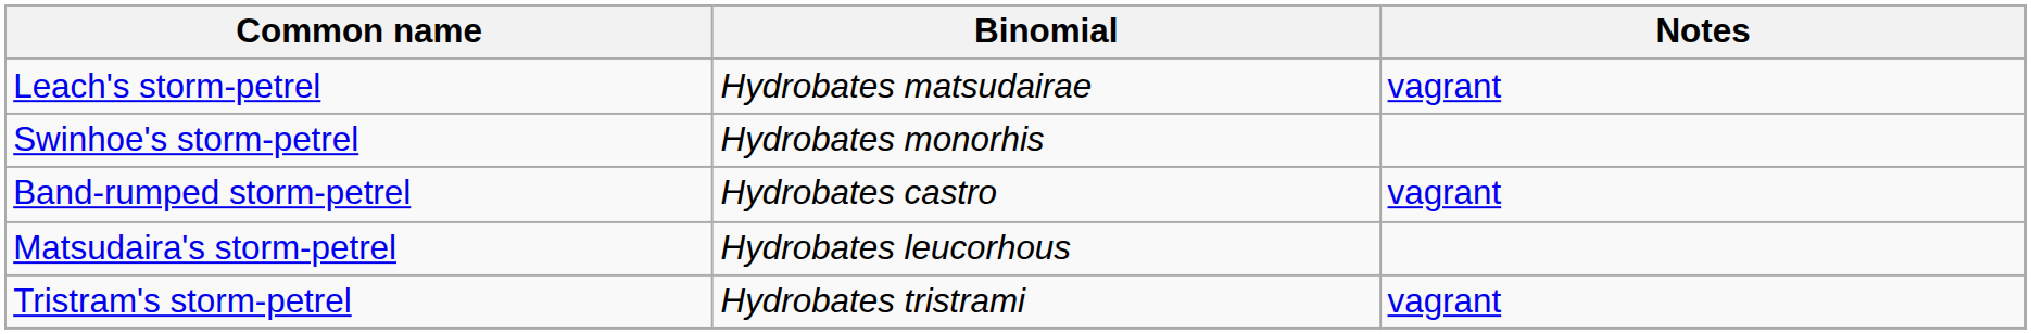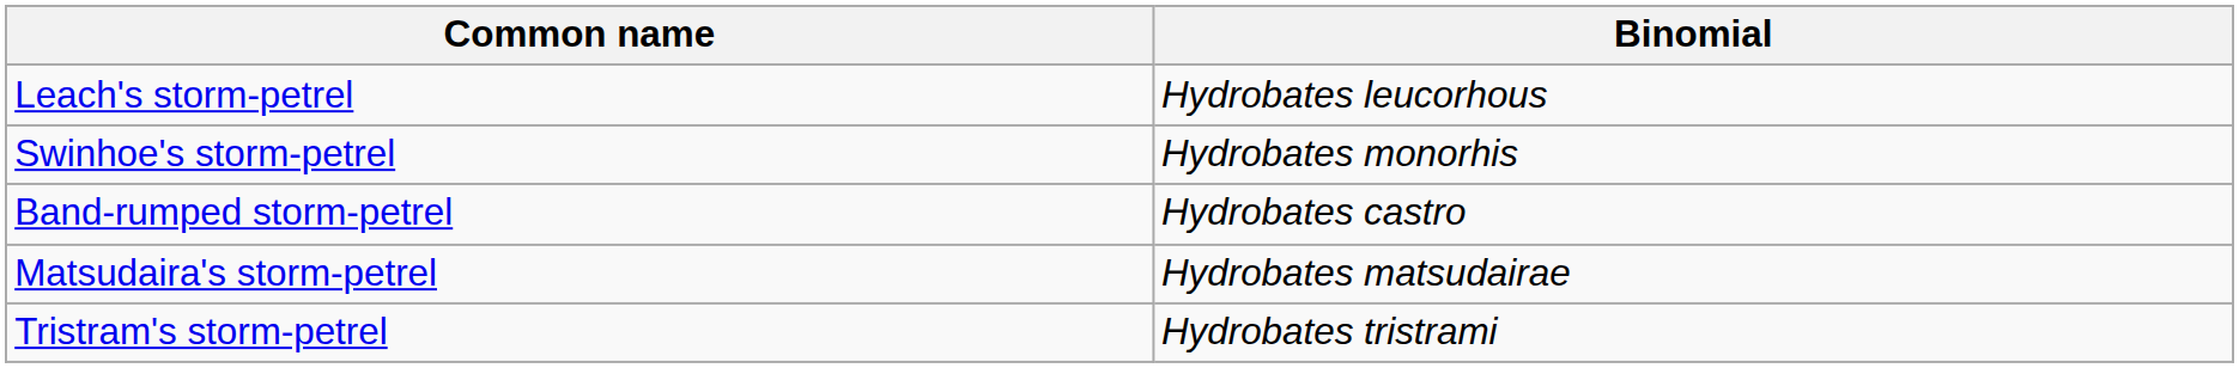- column: Notes | vagrant | vagrant | vagrant
Leach's storm-petrel | Binomial: Hydrobates matsudairae -> Hydrobates leucorhous
Matsudaira's storm-petrel | Binomial: Hydrobates leucorhous -> Hydrobates matsudairae
